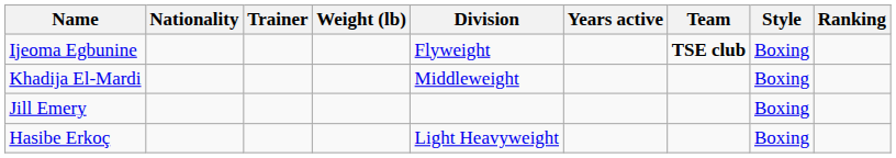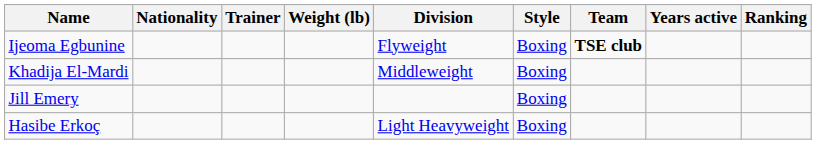columns swapped: Style <-> Years active
